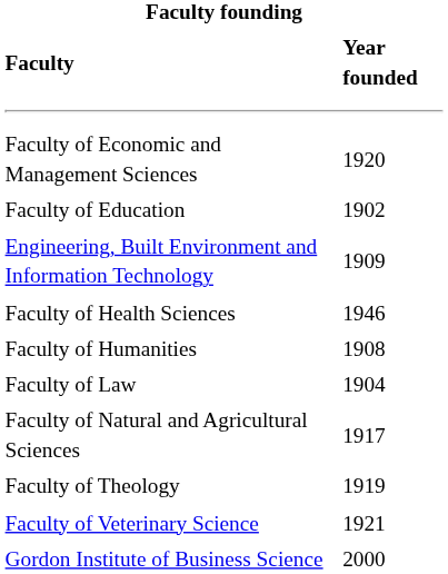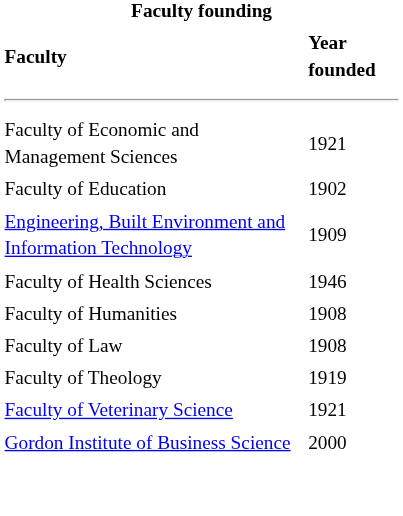Faculty of Economic and Management Sciences | Year founded: 1920 -> 1921
Faculty of Law | Year founded: 1904 -> 1908
- row: Faculty of Natural and Agricultural Sciences | 1917
